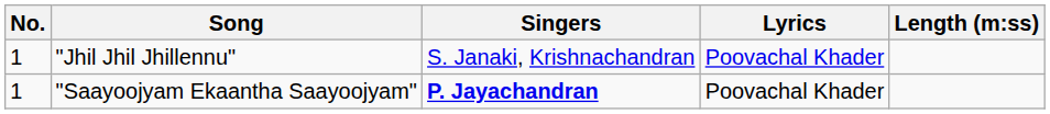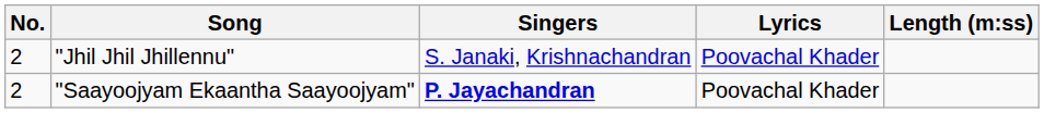"Jhil Jhil Jhillennu" | No.: 1 -> 2
"Saayoojyam Ekaantha Saayoojyam" | No.: 1 -> 2
